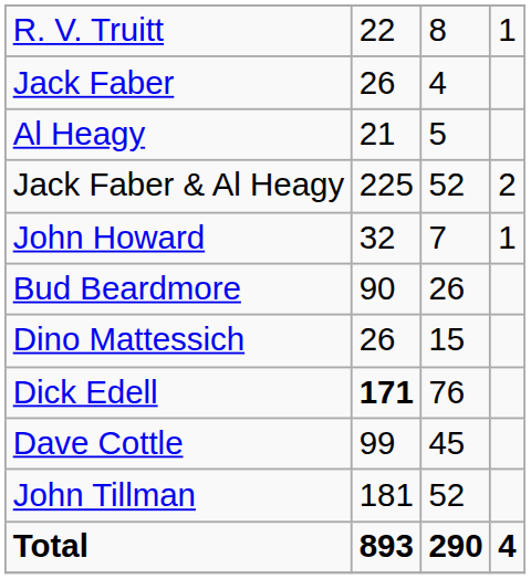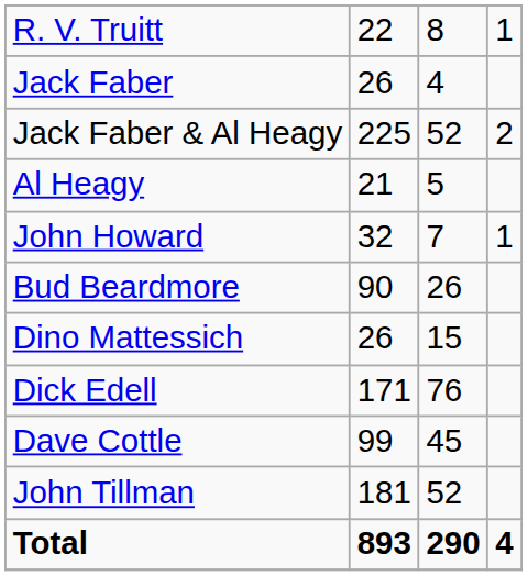rows swapped: Jack Faber & Al Heagy <-> Al Heagy
Dick Edell | column 2: bold -> normal
